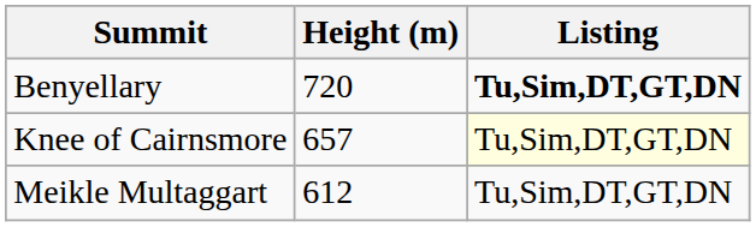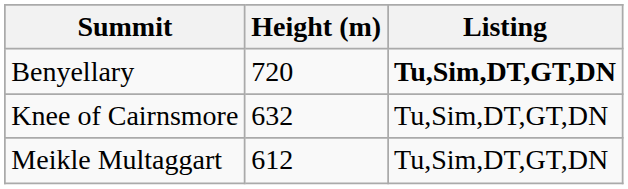Knee of Cairnsmore | Height (m): 657 -> 632
Knee of Cairnsmore | Listing: lightyellow background -> no background
